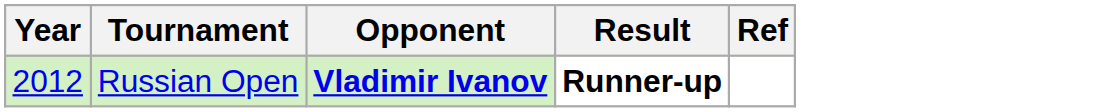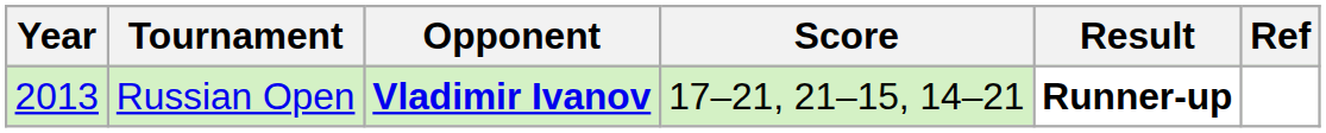+ column: Score | 17–21, 21–15, 14–21
Russian Open | Year: 2012 -> 2013
